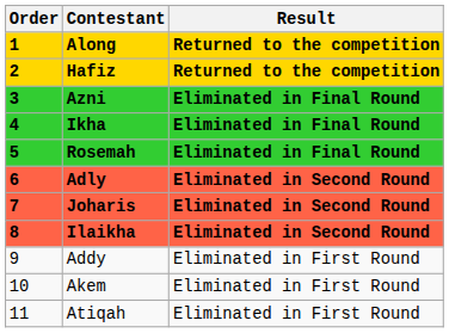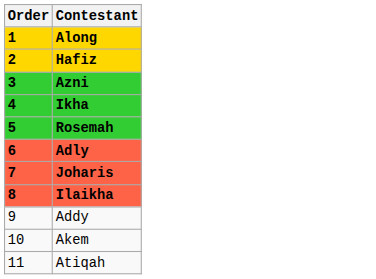- column: Result | Returned to the competition | Returned to the competition | Eliminated in Final Round | Eliminated in Final Round | Eliminated in Final Round | Eliminated in Second Round | Eliminated in Second Round | Eliminated in Second Round | Eliminated in First Round | Eliminated in First Round | Eliminated in First Round
